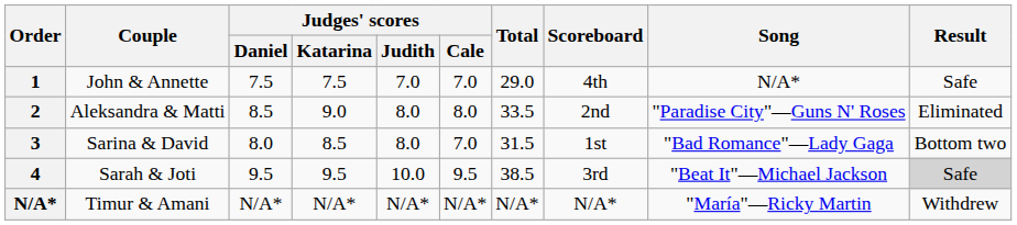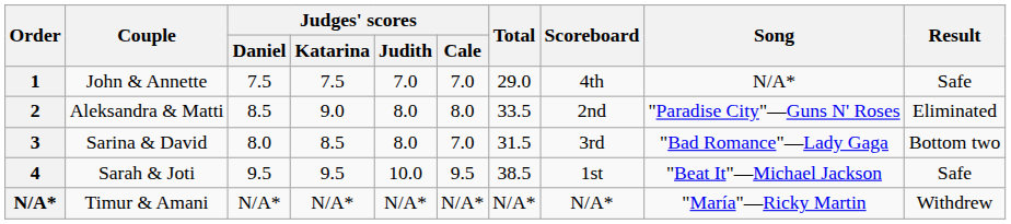Sarina & David | Scoreboard: 1st -> 3rd
Sarah & Joti | Scoreboard: 3rd -> 1st
Sarah & Joti | Result: lightgrey background -> no background
